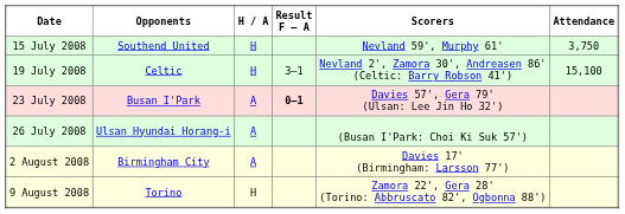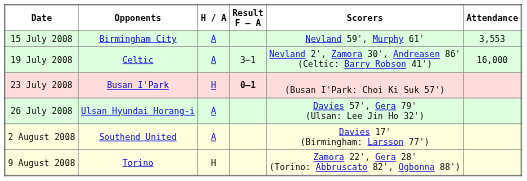15 July 2008 | Opponents: Southend United -> Birmingham City
15 July 2008 | H / A: H -> A
15 July 2008 | Attendance: 3,750 -> 3,553
19 July 2008 | H / A: H -> A
19 July 2008 | Attendance: 15,100 -> 16,000
23 July 2008 | H / A: A -> H
23 July 2008 | Scorers: Davies 57', Gera 79' (Ulsan: Lee Jin Ho 32') -> (Busan I'Park: Choi Ki Suk 57')
26 July 2008 | Scorers: (Busan I'Park: Choi Ki Suk 57') -> Davies 57', Gera 79' (Ulsan: Lee Jin Ho 32')
2 August 2008 | Opponents: Birmingham City -> Southend United
